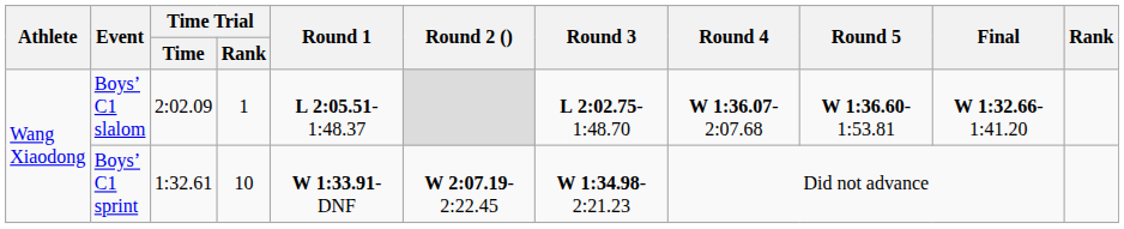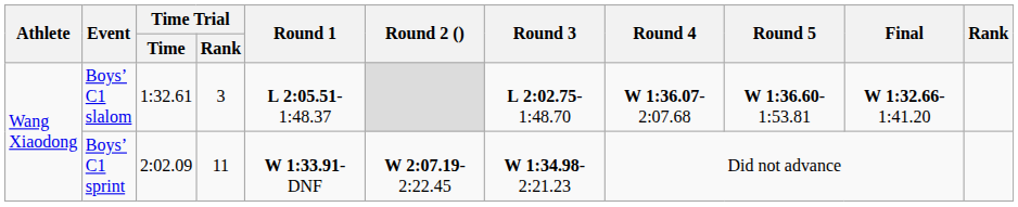Boys’ C1 slalom | Time Trial / Time: 2:02.09 -> 1:32.61
Boys’ C1 slalom | Time Trial / Rank: 1 -> 3
Boys’ C1 sprint | Time Trial / Time: 1:32.61 -> 2:02.09
Boys’ C1 sprint | Time Trial / Rank: 10 -> 11
